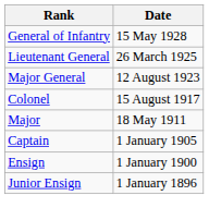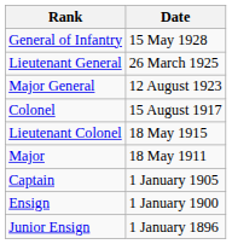+ row: Lieutenant Colonel | 18 May 1915
